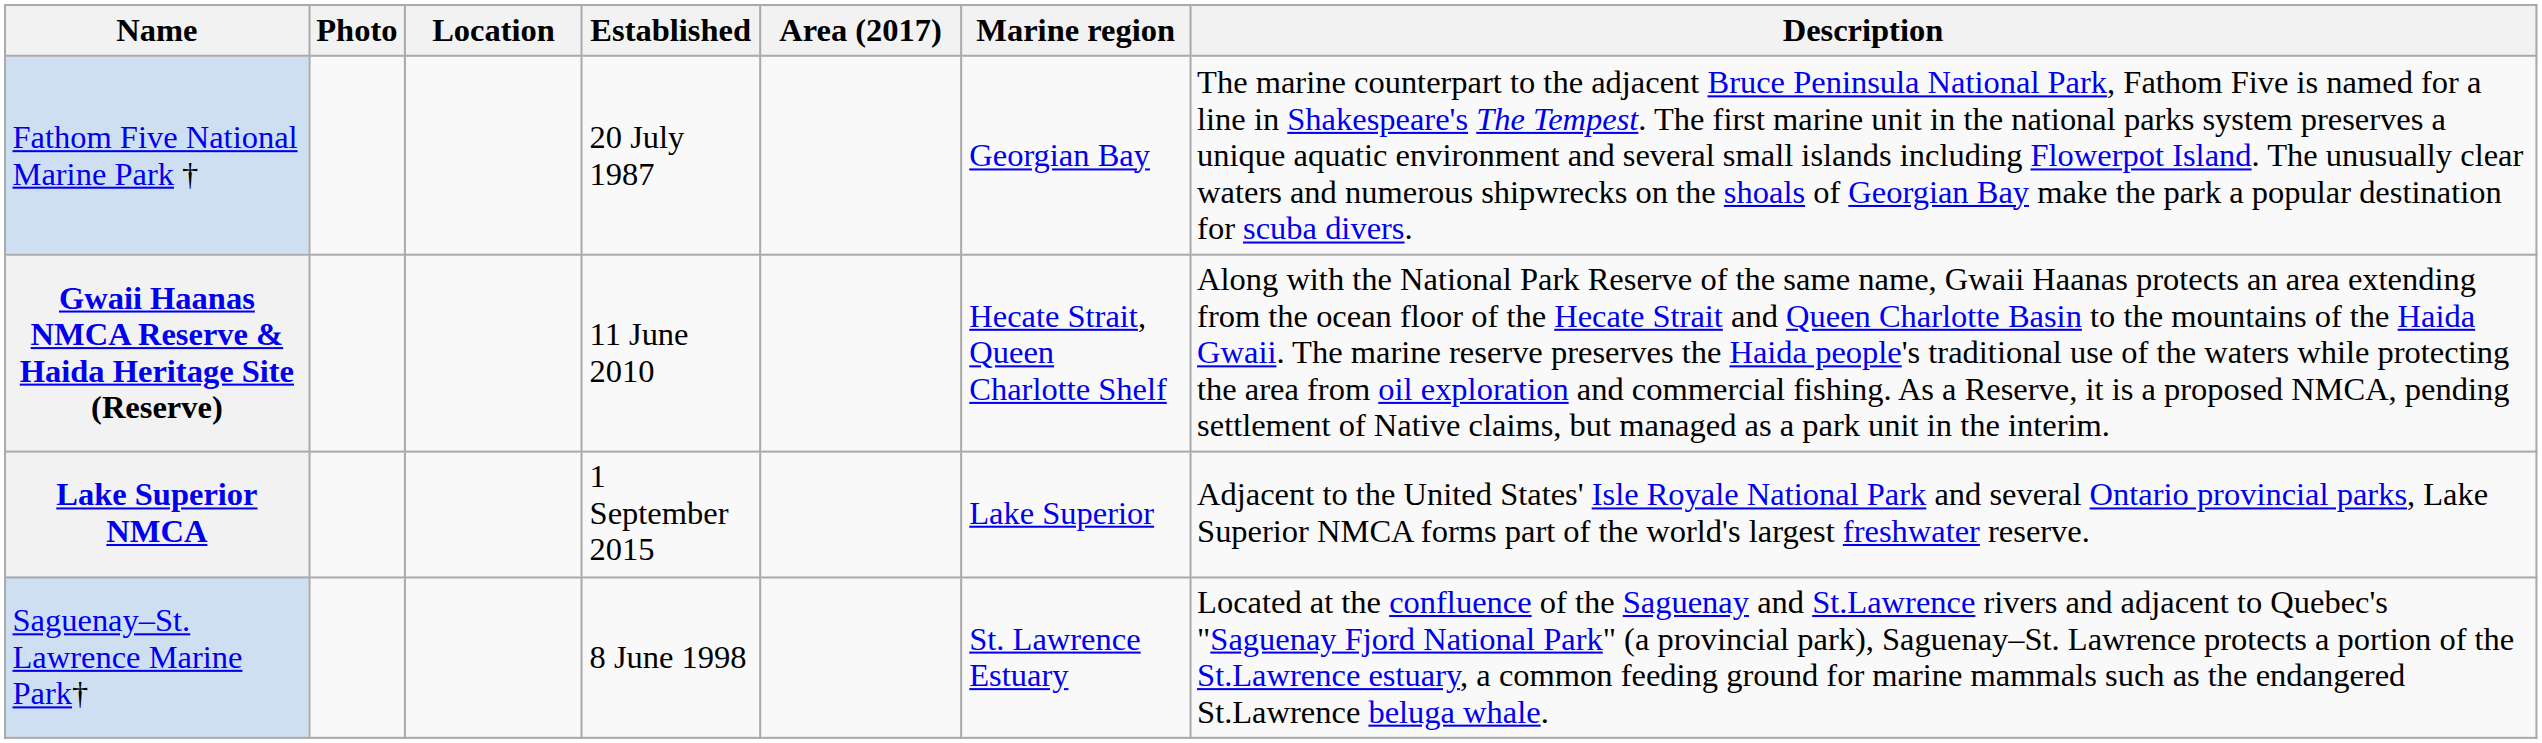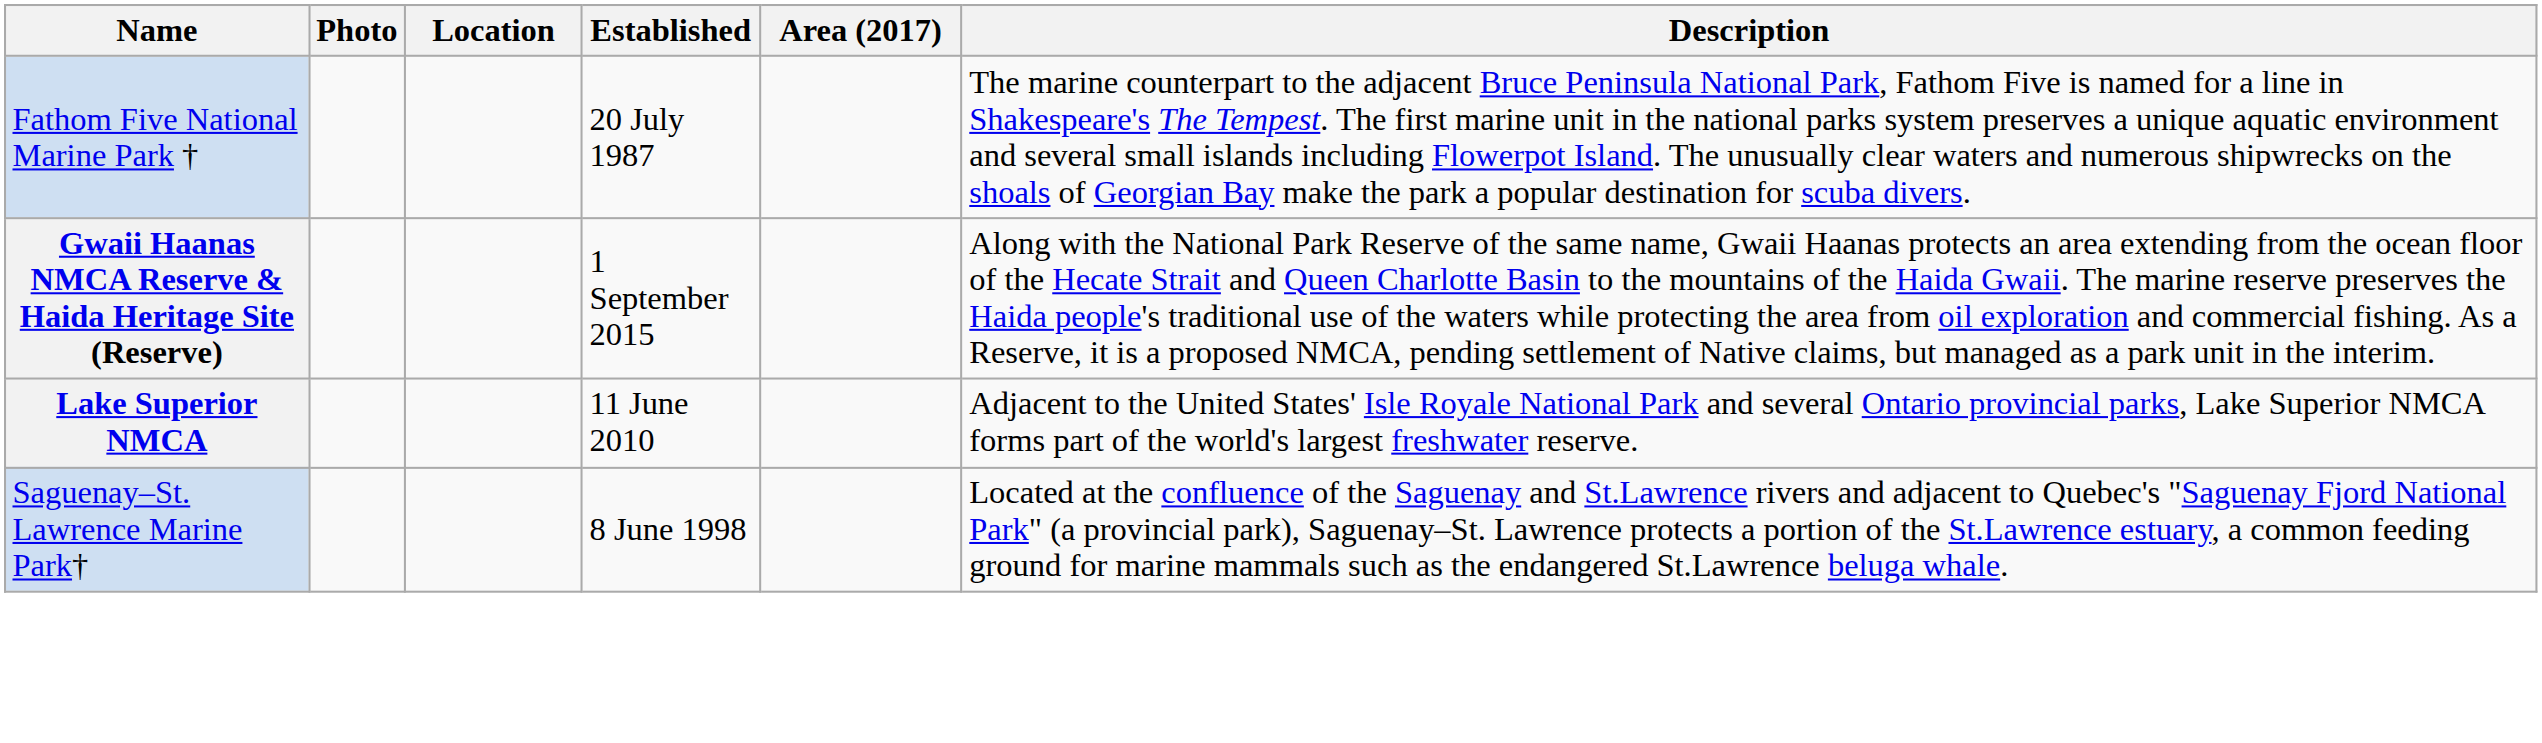- column: Marine region | Georgian Bay | Hecate Strait, Queen Charlotte Shelf | Lake Superior | St. Lawrence Estuary
Gwaii Haanas NMCA Reserve & Haida Heritage Site (Reserve) | Established: 11 June 2010 -> 1 September 2015
Lake Superior NMCA | Established: 1 September 2015 -> 11 June 2010
